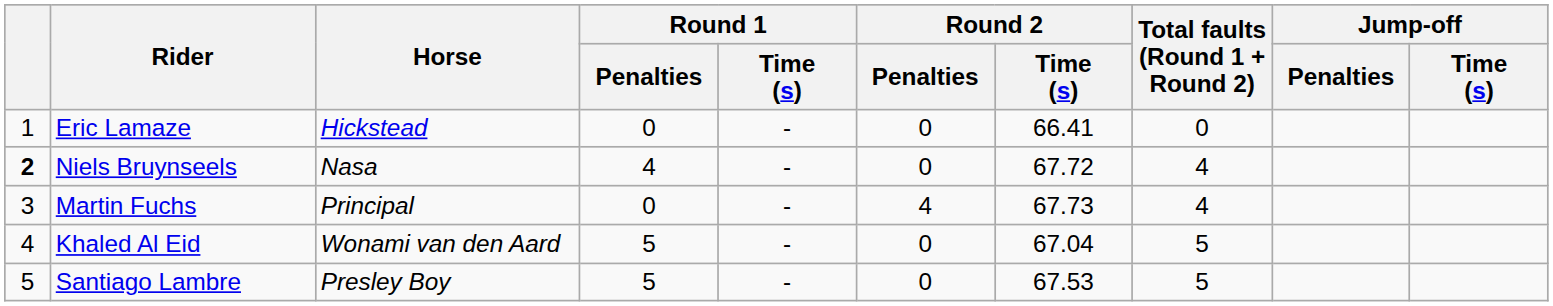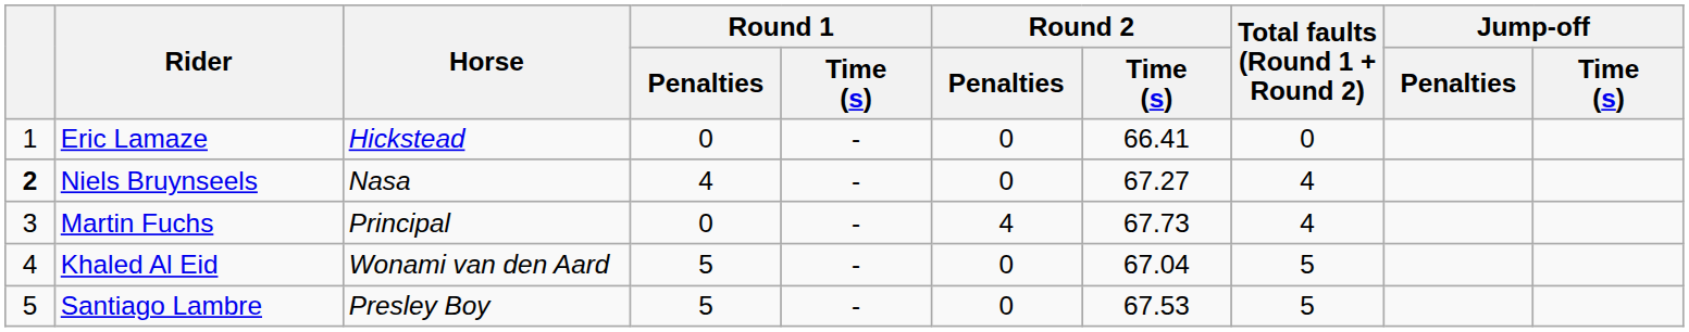Niels Bruynseels | Round 2 / Time (s): 67.72 -> 67.27
